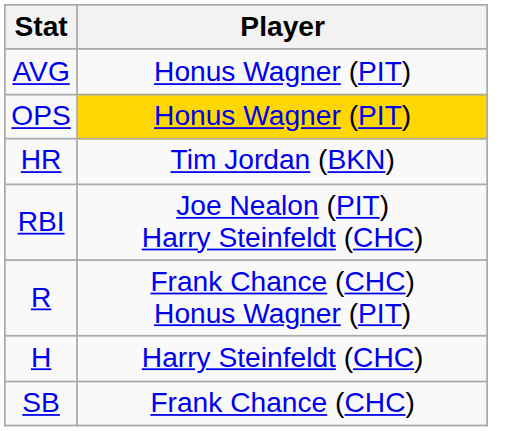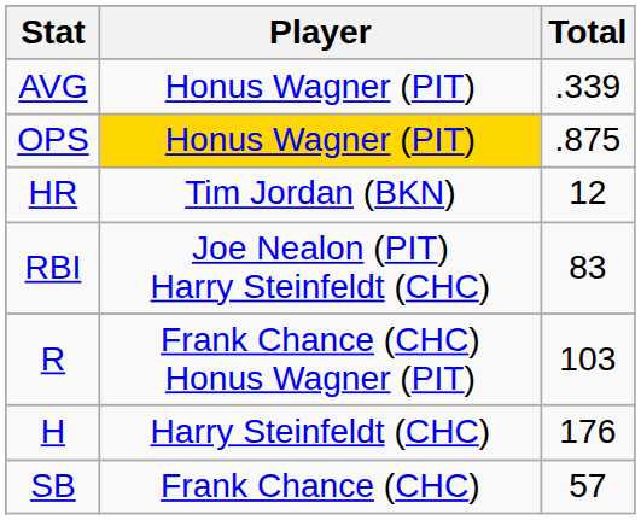+ column: Total | .339 | .875 | 12 | 83 | 103 | 176 | 57
